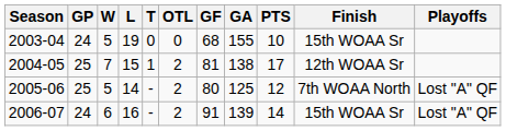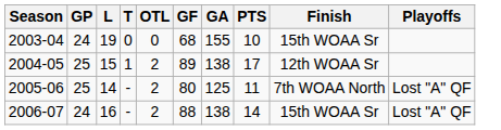- column: W | 5 | 7 | 5 | 6
2004-05 | GF: 81 -> 89
2005-06 | PTS: 12 -> 11
2006-07 | GF: 91 -> 88
2006-07 | GA: 139 -> 138
